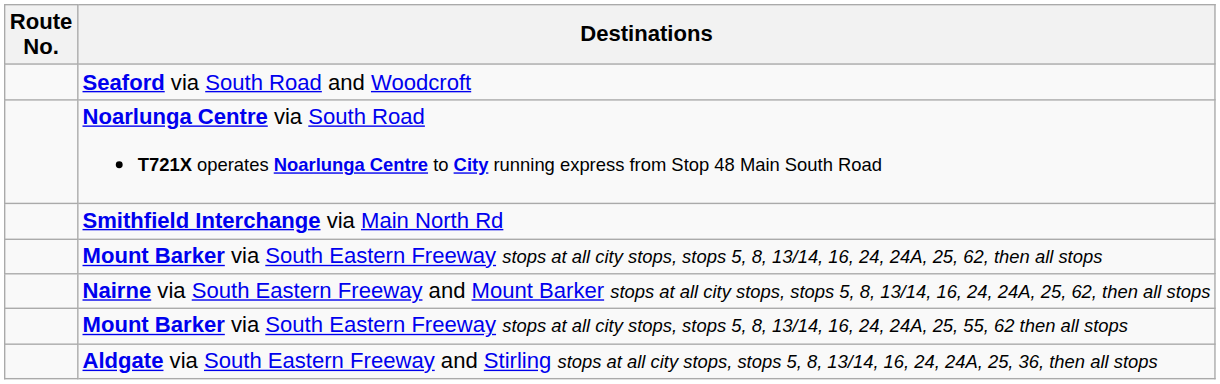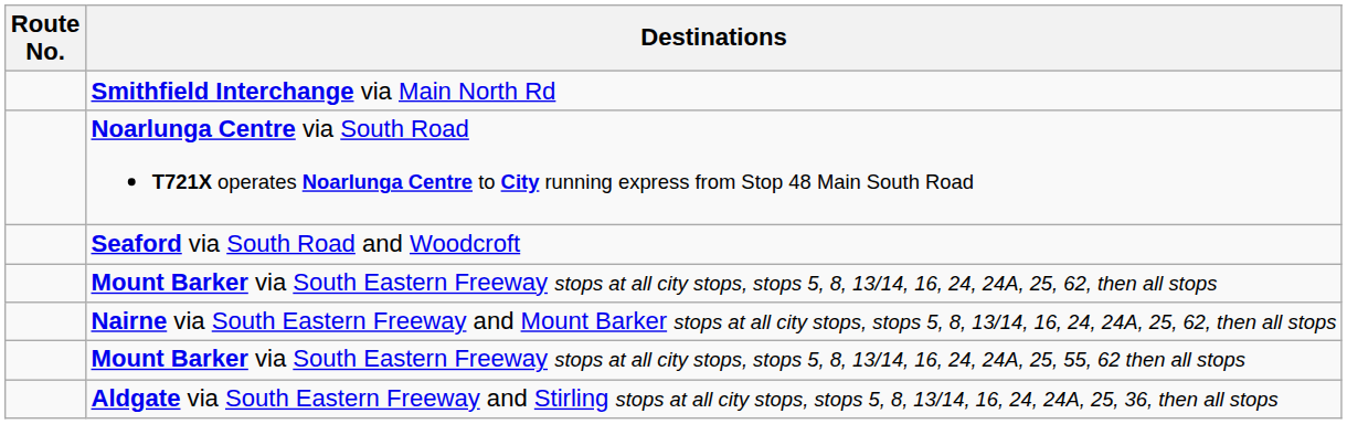rows swapped: Smithfield Interchange via Main North Rd <-> Seaford via South Road and Woodcroft
